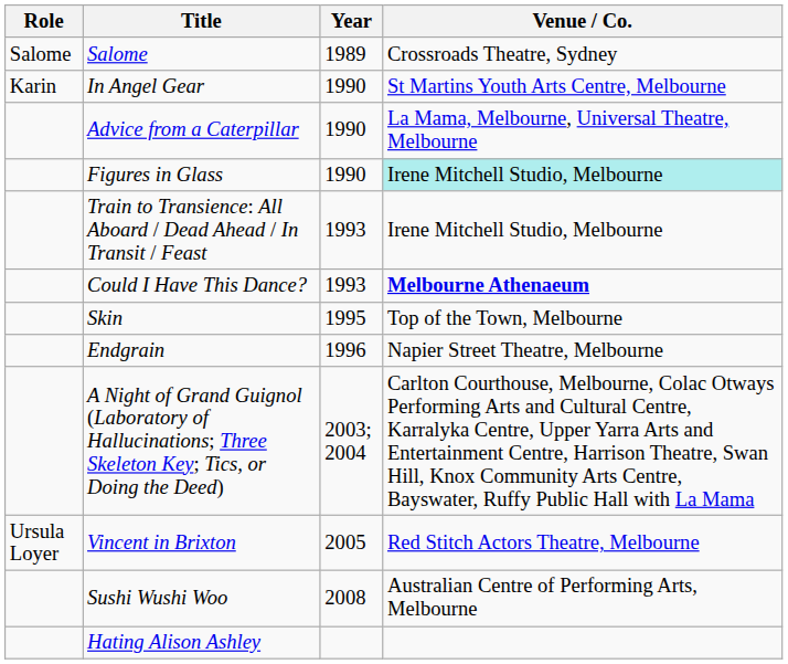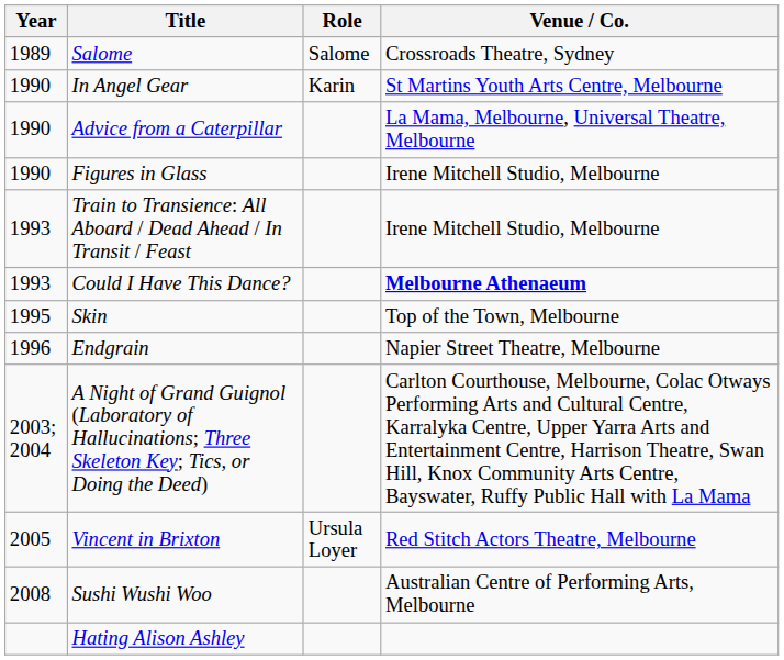columns swapped: Year <-> Role
Figures in Glass | Venue / Co.: paleturquoise background -> no background
